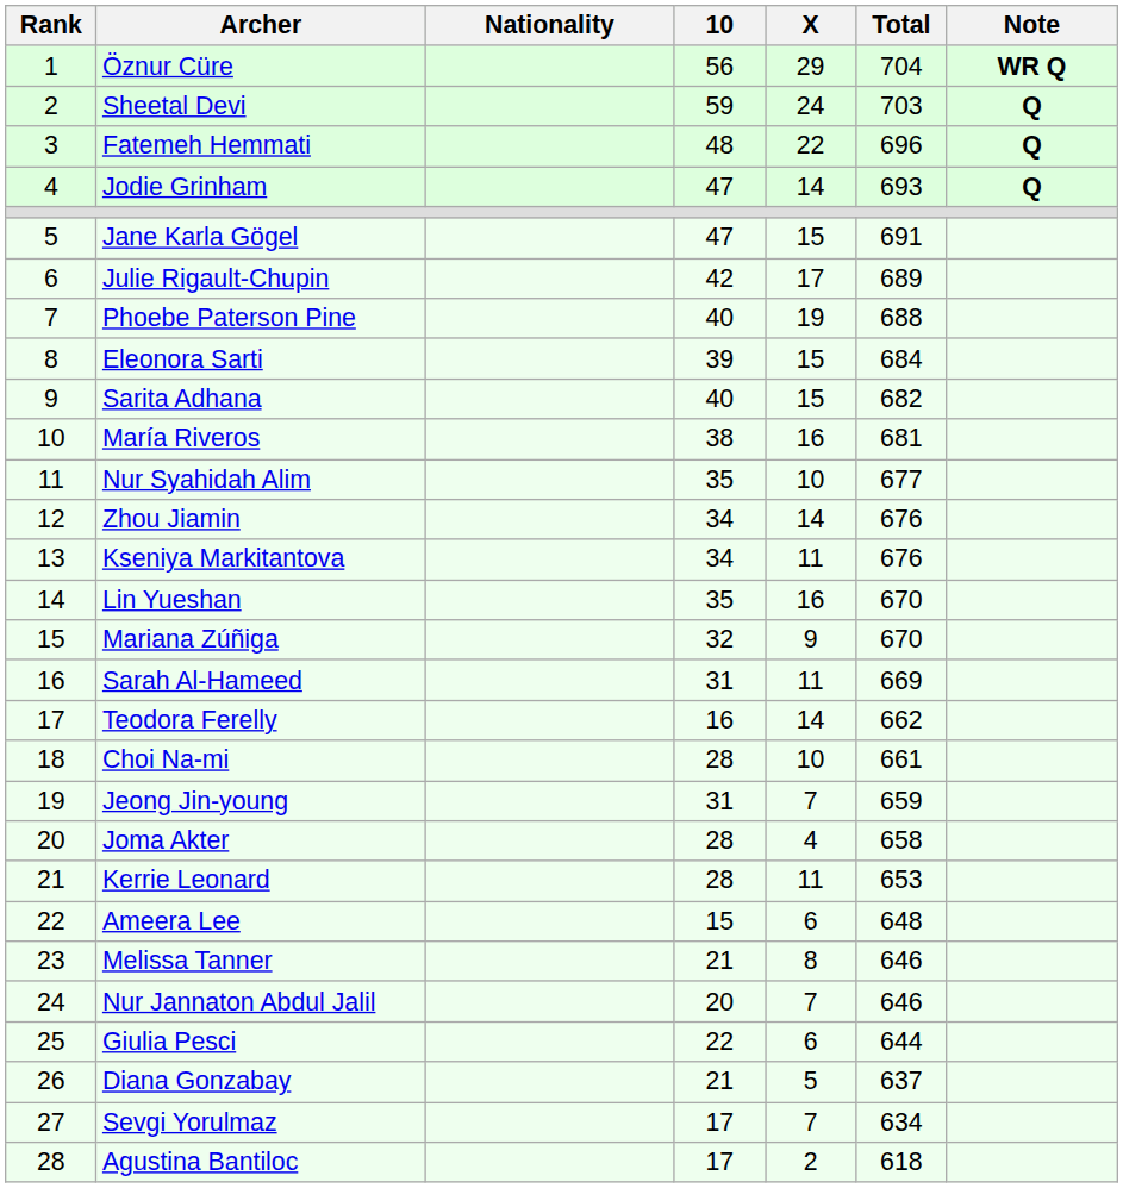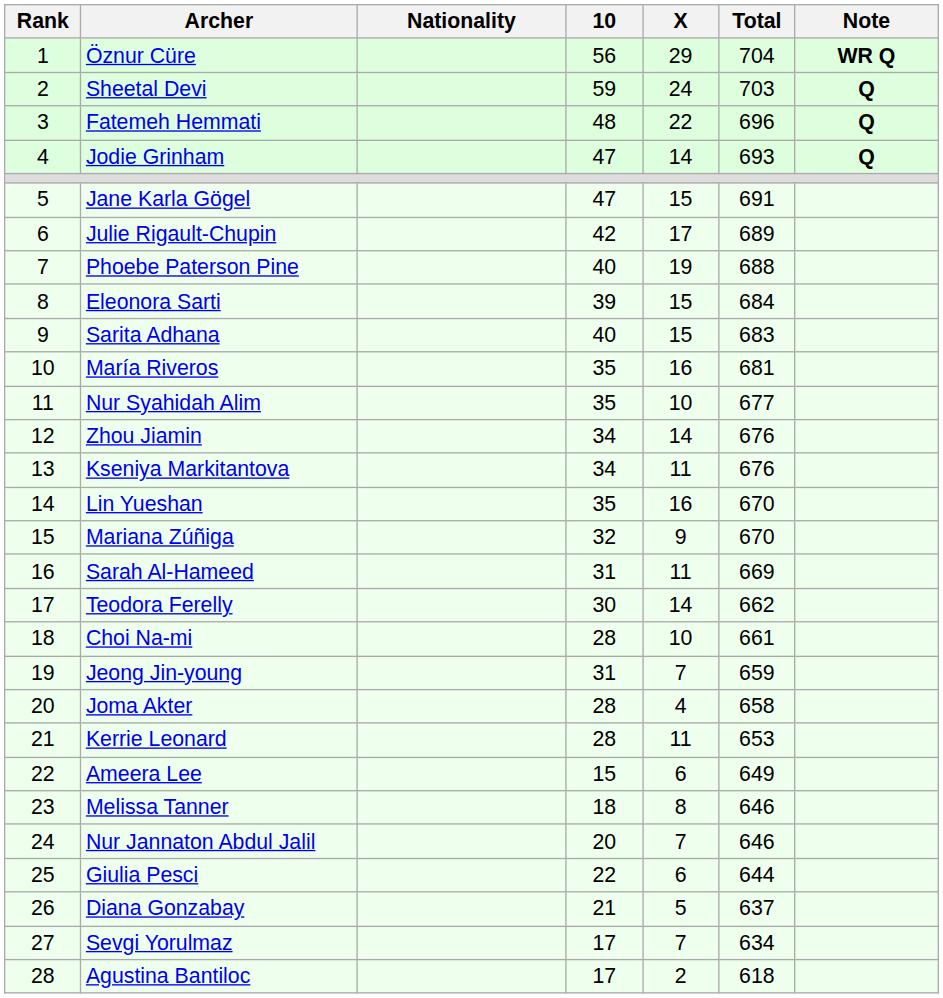Sarita Adhana | Total: 682 -> 683
María Riveros | 10: 38 -> 35
Teodora Ferelly | 10: 16 -> 30
Ameera Lee | Total: 648 -> 649
Melissa Tanner | 10: 21 -> 18
